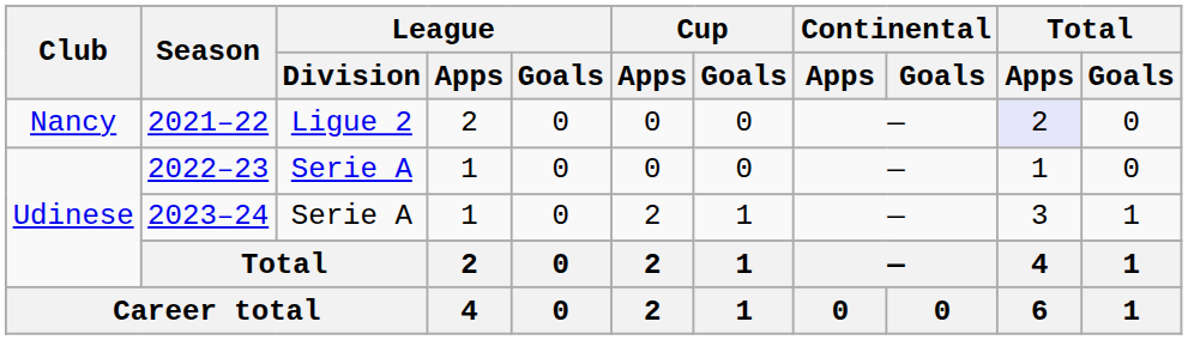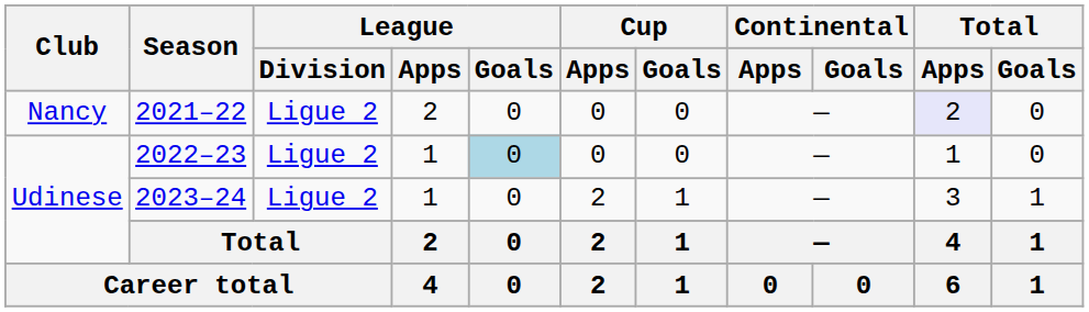2022–23 | League / Division: Serie A -> Ligue 2
2022–23 | League / Goals: no background -> lightblue background
2023–24 | League / Division: Serie A -> Ligue 2
